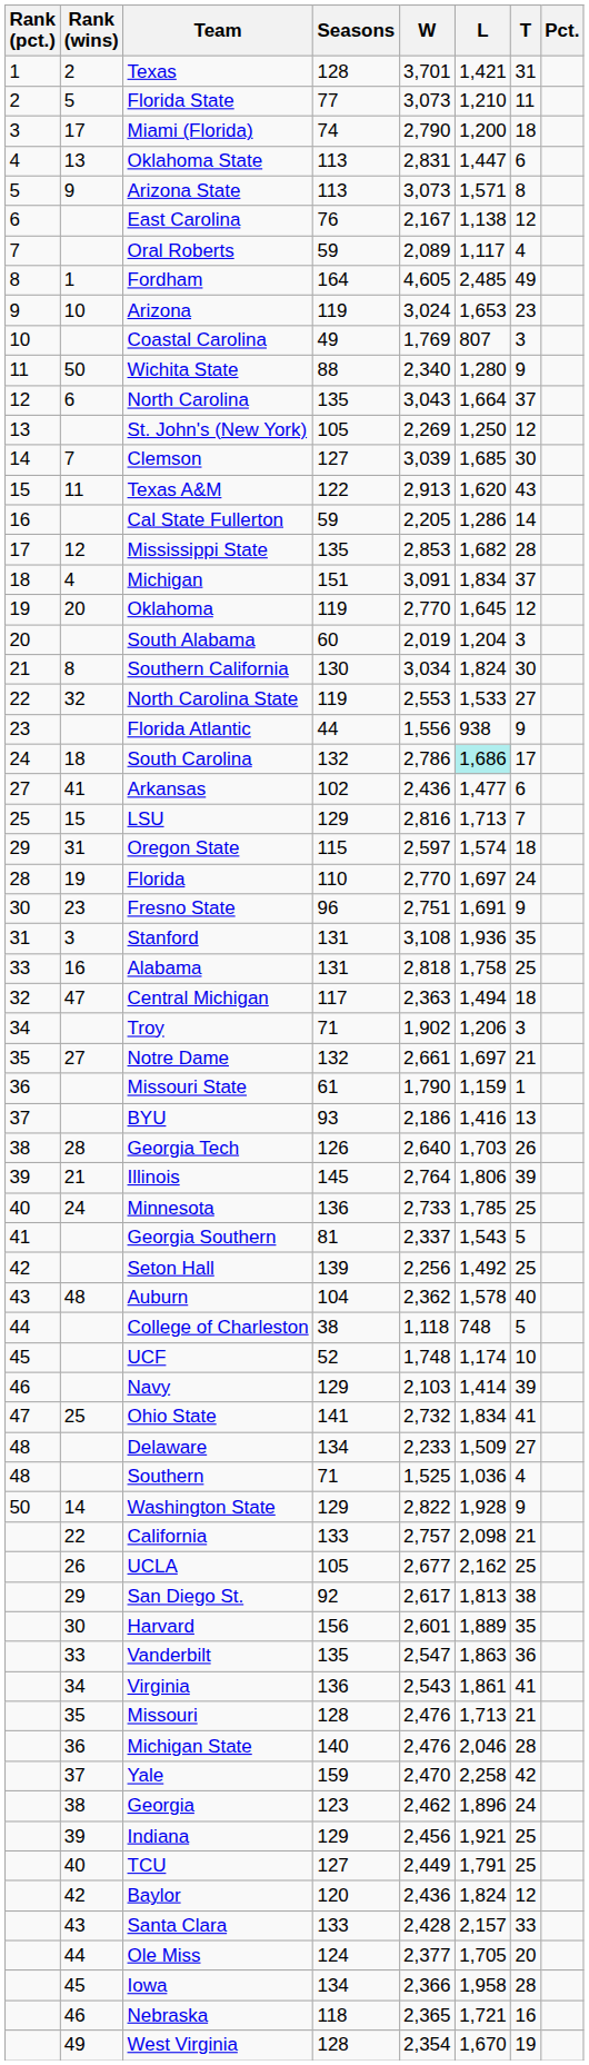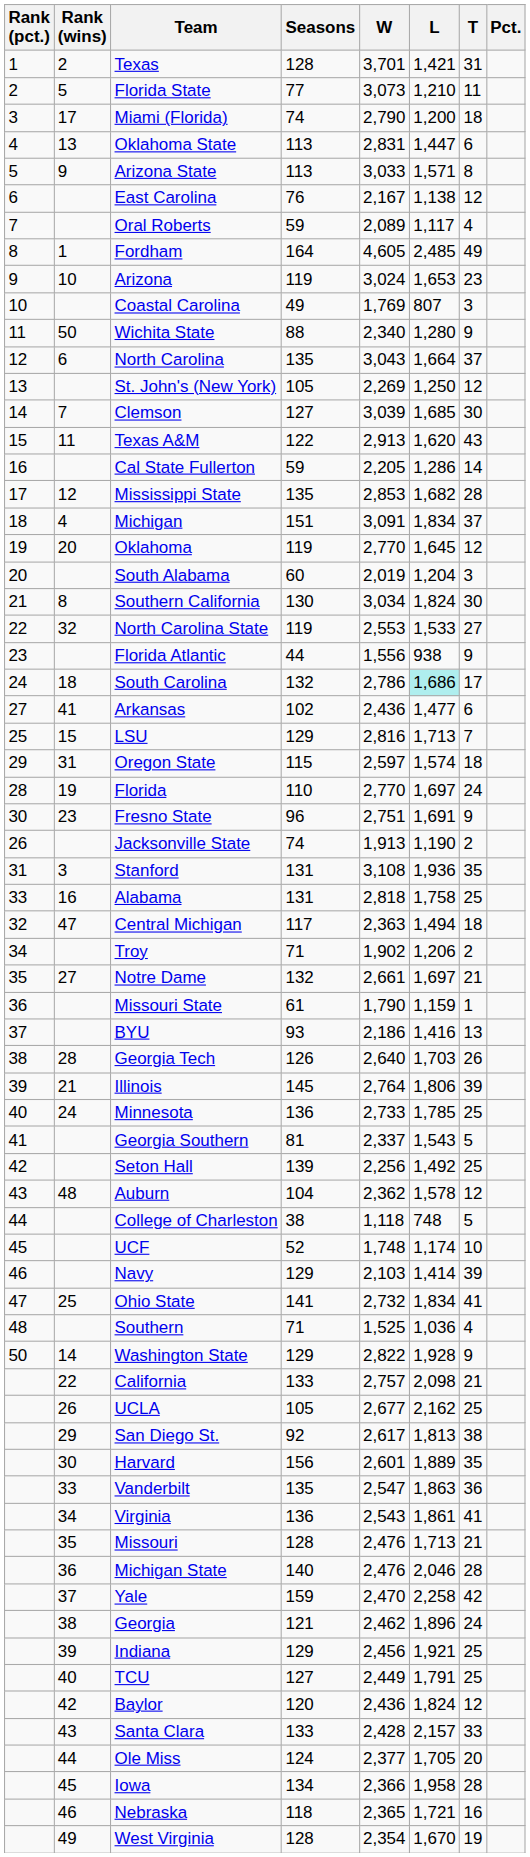Arizona State | W: 3,073 -> 3,033
+ row: 26 | Jacksonville State | 74 | 1,913 | 1,190 | 2
Troy | T: 3 -> 2
Auburn | T: 40 -> 12
- row: 48 | Delaware | 134 | 2,233 | 1,509 | 27
Georgia | Seasons: 123 -> 121
